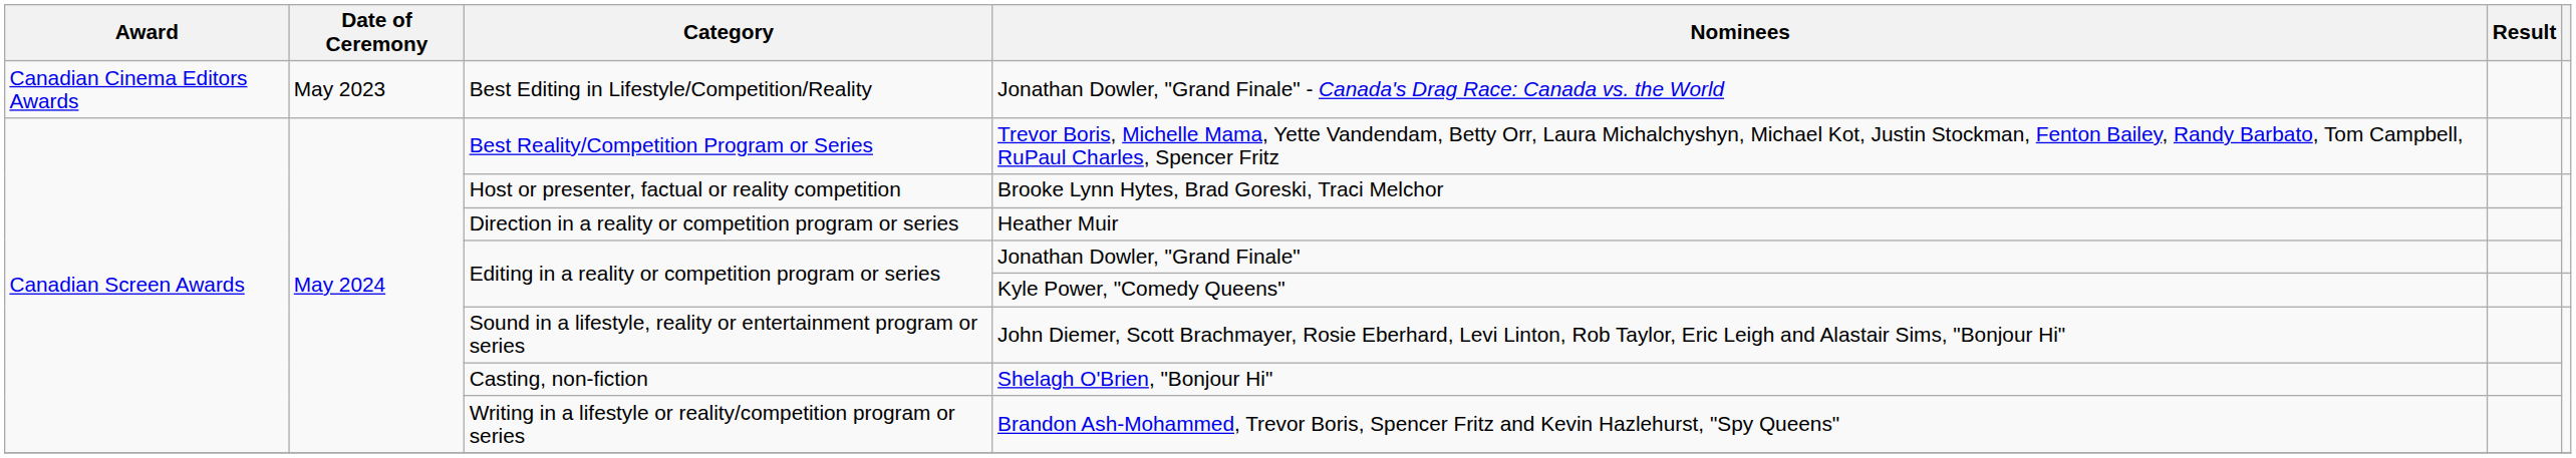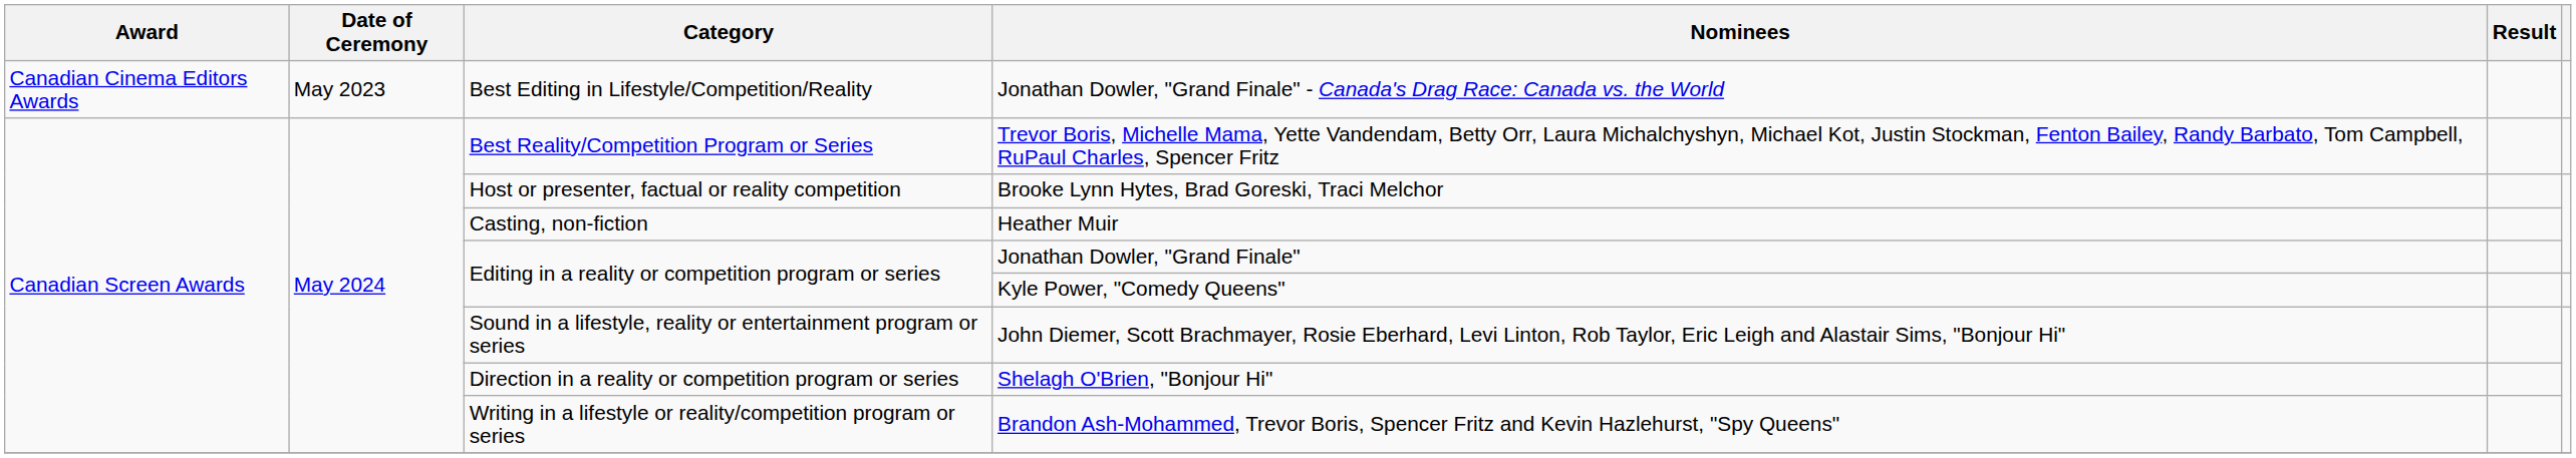Heather Muir | Category: Direction in a reality or competition program or series -> Casting, non-fiction
Shelagh O'Brien, "Bonjour Hi" | Category: Casting, non-fiction -> Direction in a reality or competition program or series
